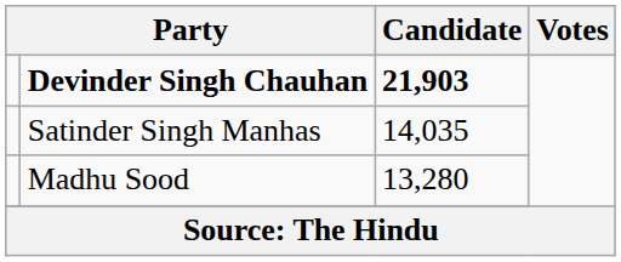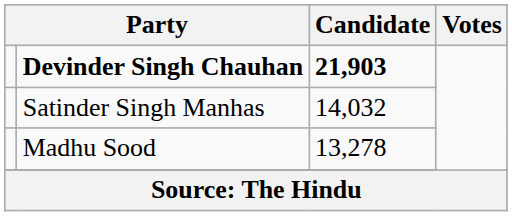Satinder Singh Manhas | Candidate: 14,035 -> 14,032
Madhu Sood | Candidate: 13,280 -> 13,278
